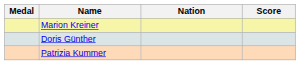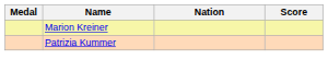- row: Doris Günther
